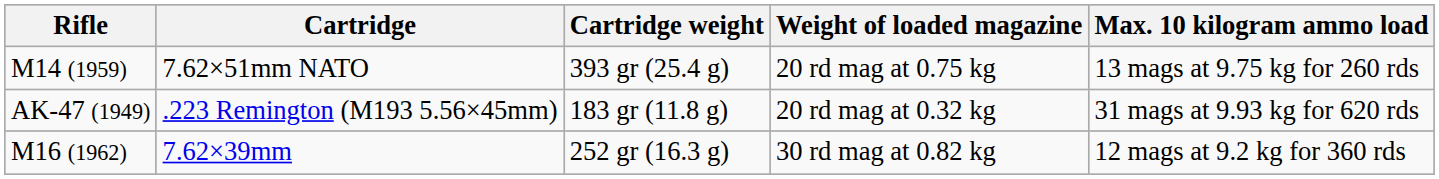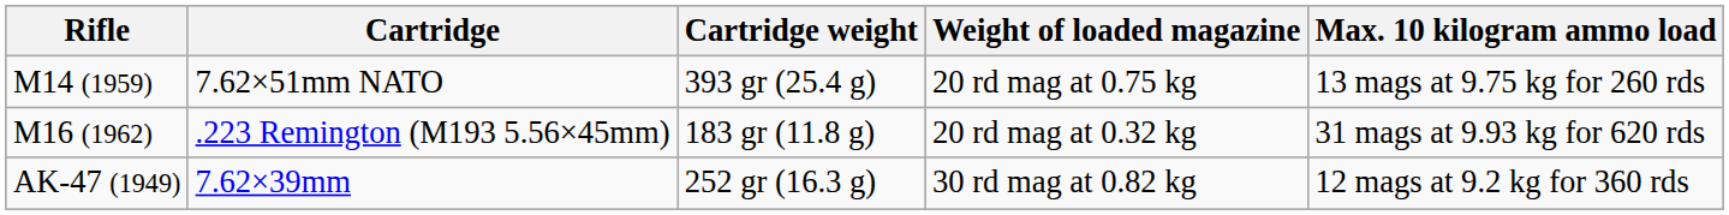.223 Remington (M193 5.56×45mm) | Rifle: AK-47 (1949) -> M16 (1962)
7.62×39mm | Rifle: M16 (1962) -> AK-47 (1949)
